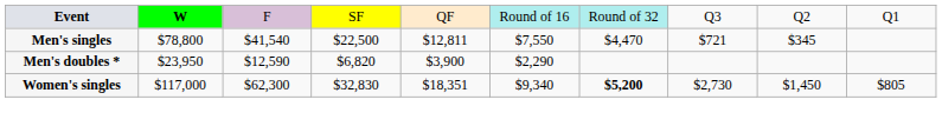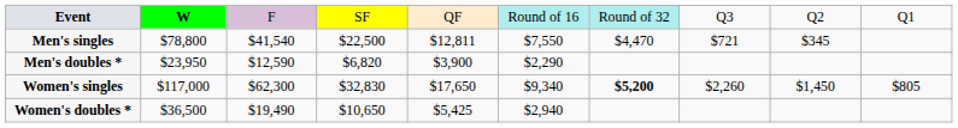Women's singles | column 5: $18,351 -> $17,650
Women's singles | column 8: $2,730 -> $2,260
+ row: Women's doubles * | $36,500 | $19,490 | $10,650 | $5,425 | $2,940
